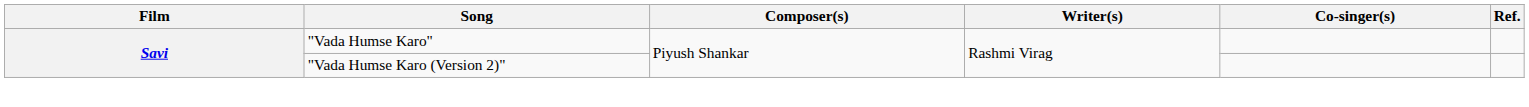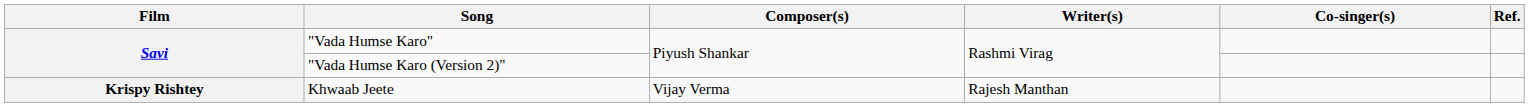+ row: Krispy Rishtey | Khwaab Jeete | Vijay Verma | Rajesh Manthan
